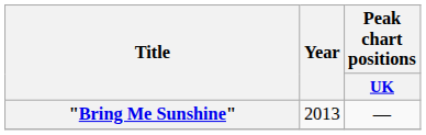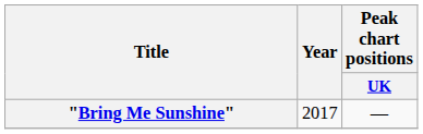"Bring Me Sunshine" | Year: 2013 -> 2017
